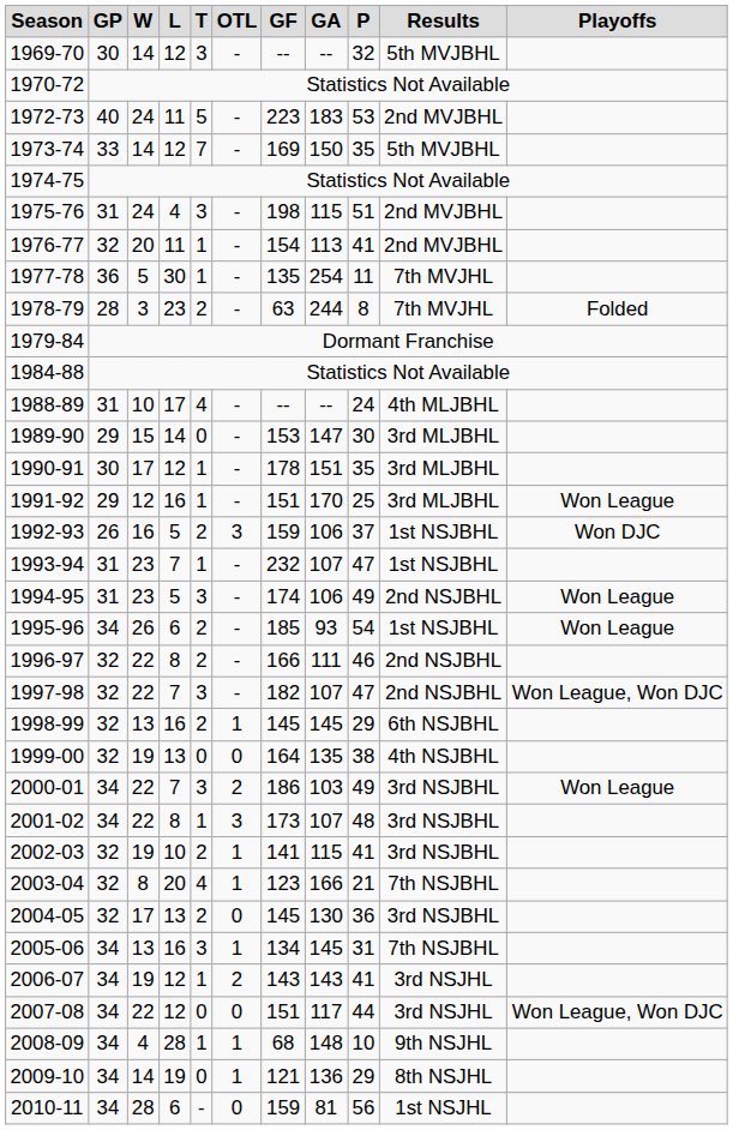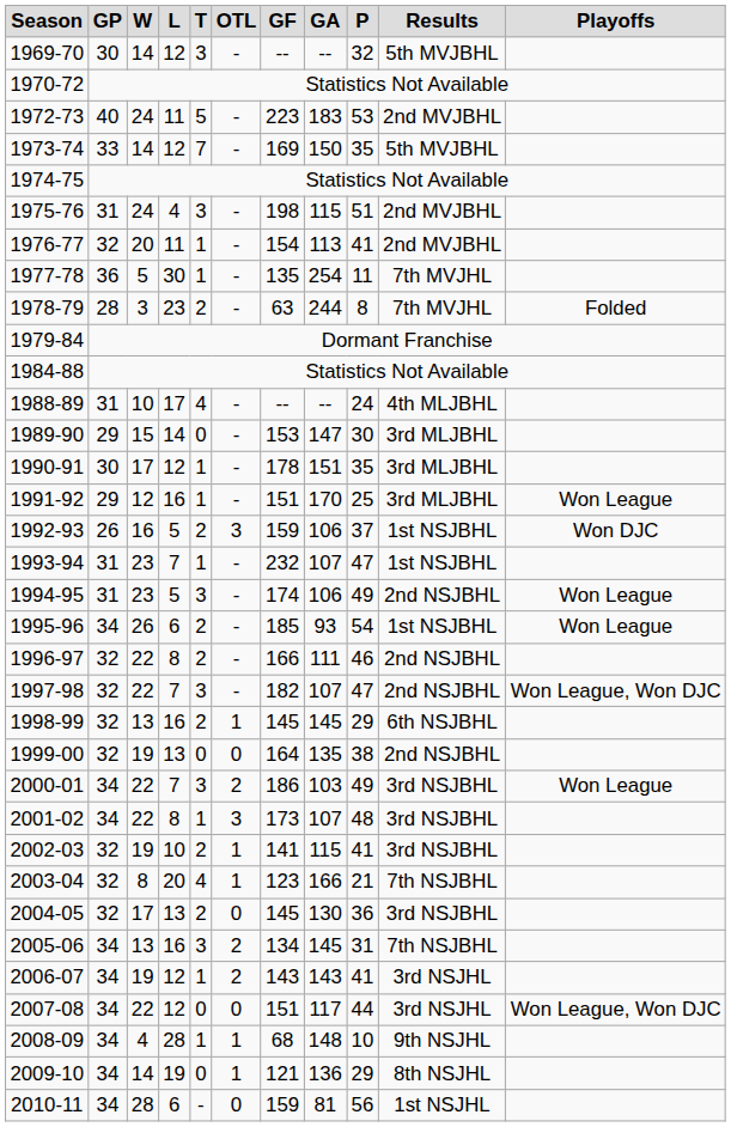1999-00 | Results: 4th NSJBHL -> 2nd NSJBHL
2005-06 | OTL: 1 -> 2
